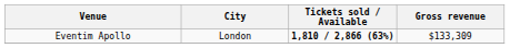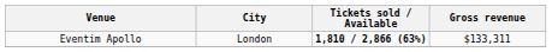Eventim Apollo | Gross revenue: $133,309 -> $133,311
